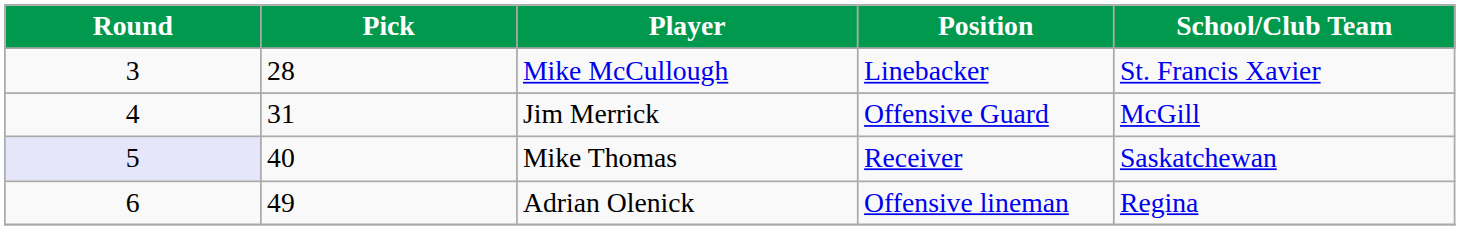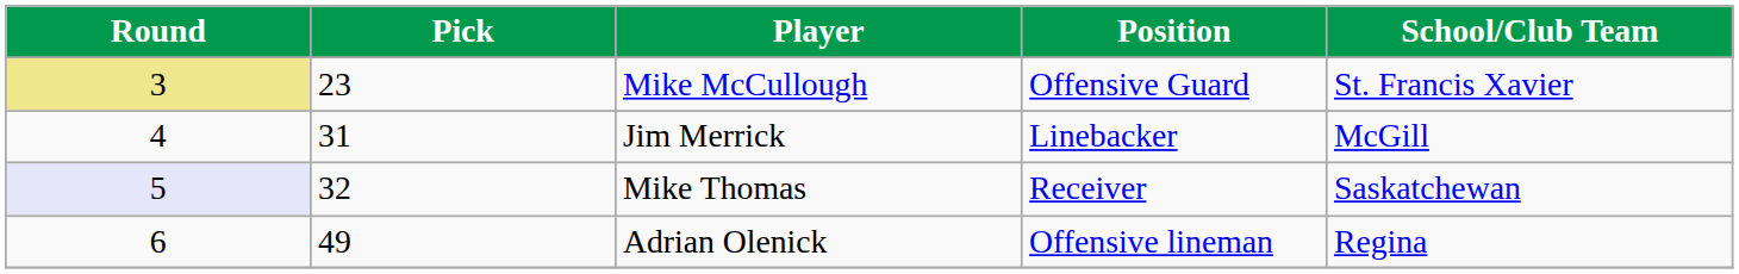Mike McCullough | Round: no background -> khaki background
Mike McCullough | Pick: 28 -> 23
Mike McCullough | Position: Linebacker -> Offensive Guard
Jim Merrick | Position: Offensive Guard -> Linebacker
Mike Thomas | Pick: 40 -> 32
